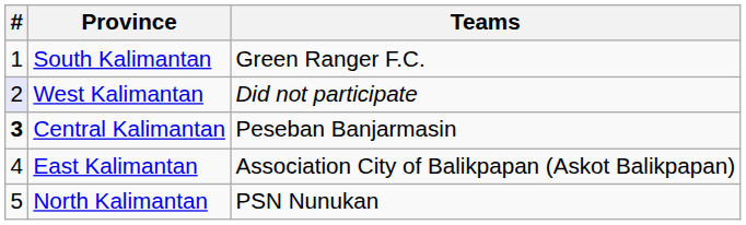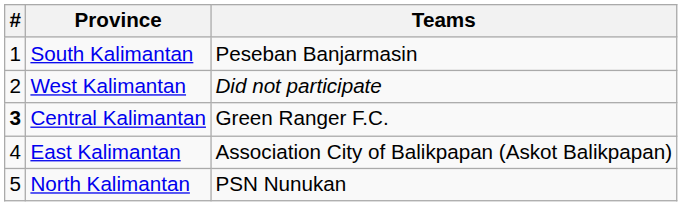South Kalimantan | Teams: Green Ranger F.C. -> Peseban Banjarmasin
West Kalimantan | #: lavender background -> no background
Central Kalimantan | Teams: Peseban Banjarmasin -> Green Ranger F.C.
